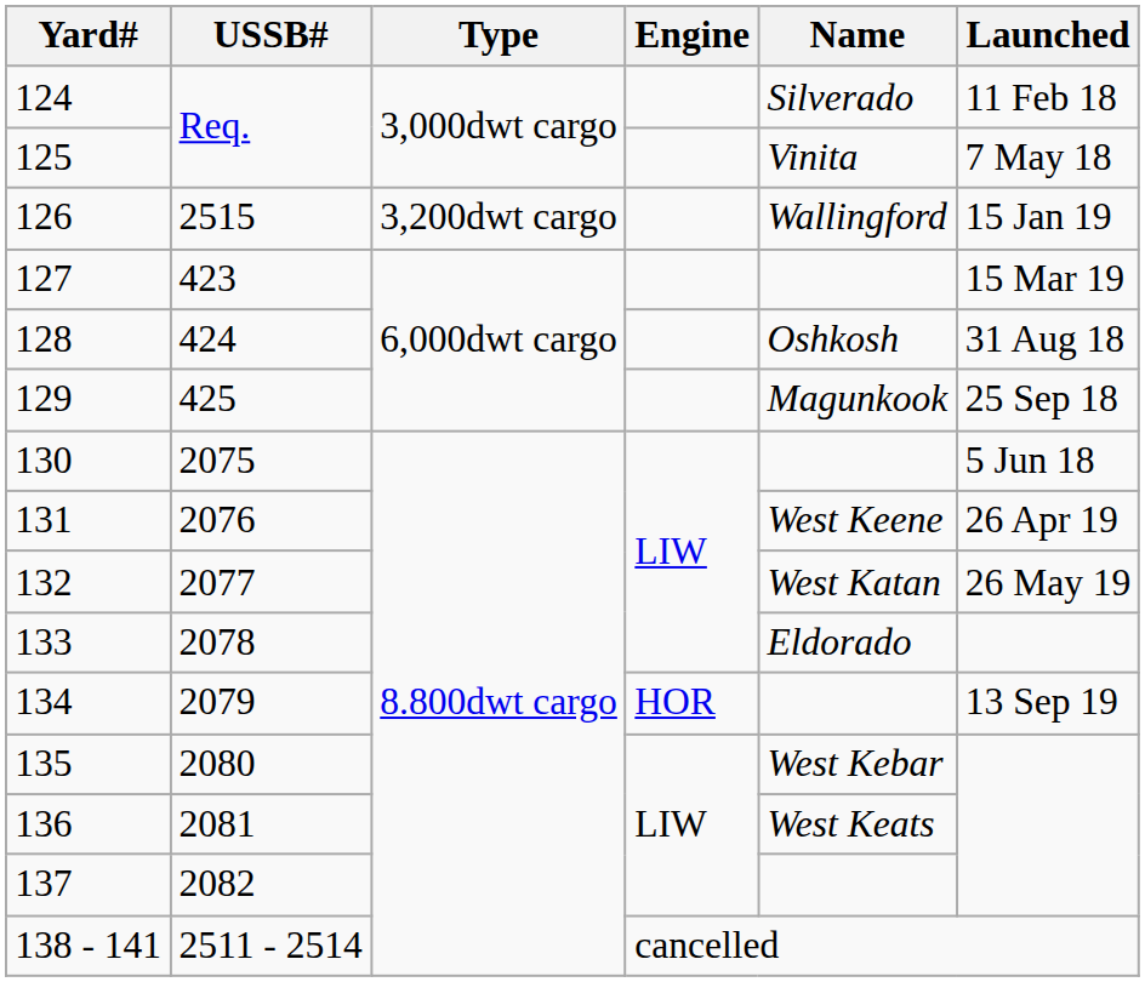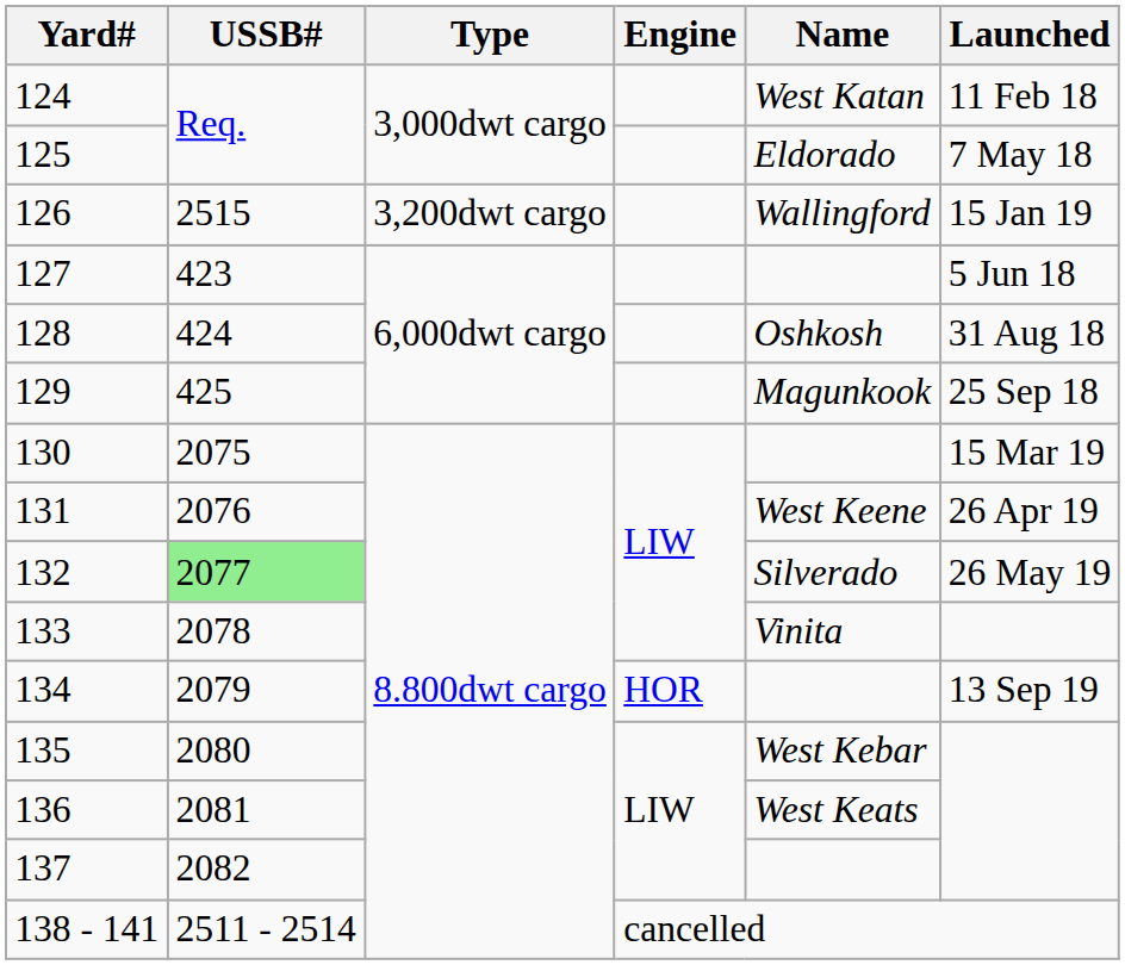124 | Name: Silverado -> West Katan
125 | Name: Vinita -> Eldorado
127 | Launched: 15 Mar 19 -> 5 Jun 18
130 | Launched: 5 Jun 18 -> 15 Mar 19
132 | USSB#: no background -> lightgreen background
132 | Name: West Katan -> Silverado
133 | Name: Eldorado -> Vinita
